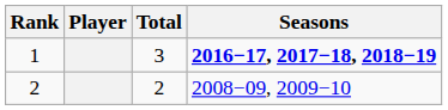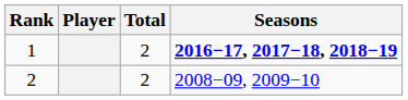1 | Total: 3 -> 2
